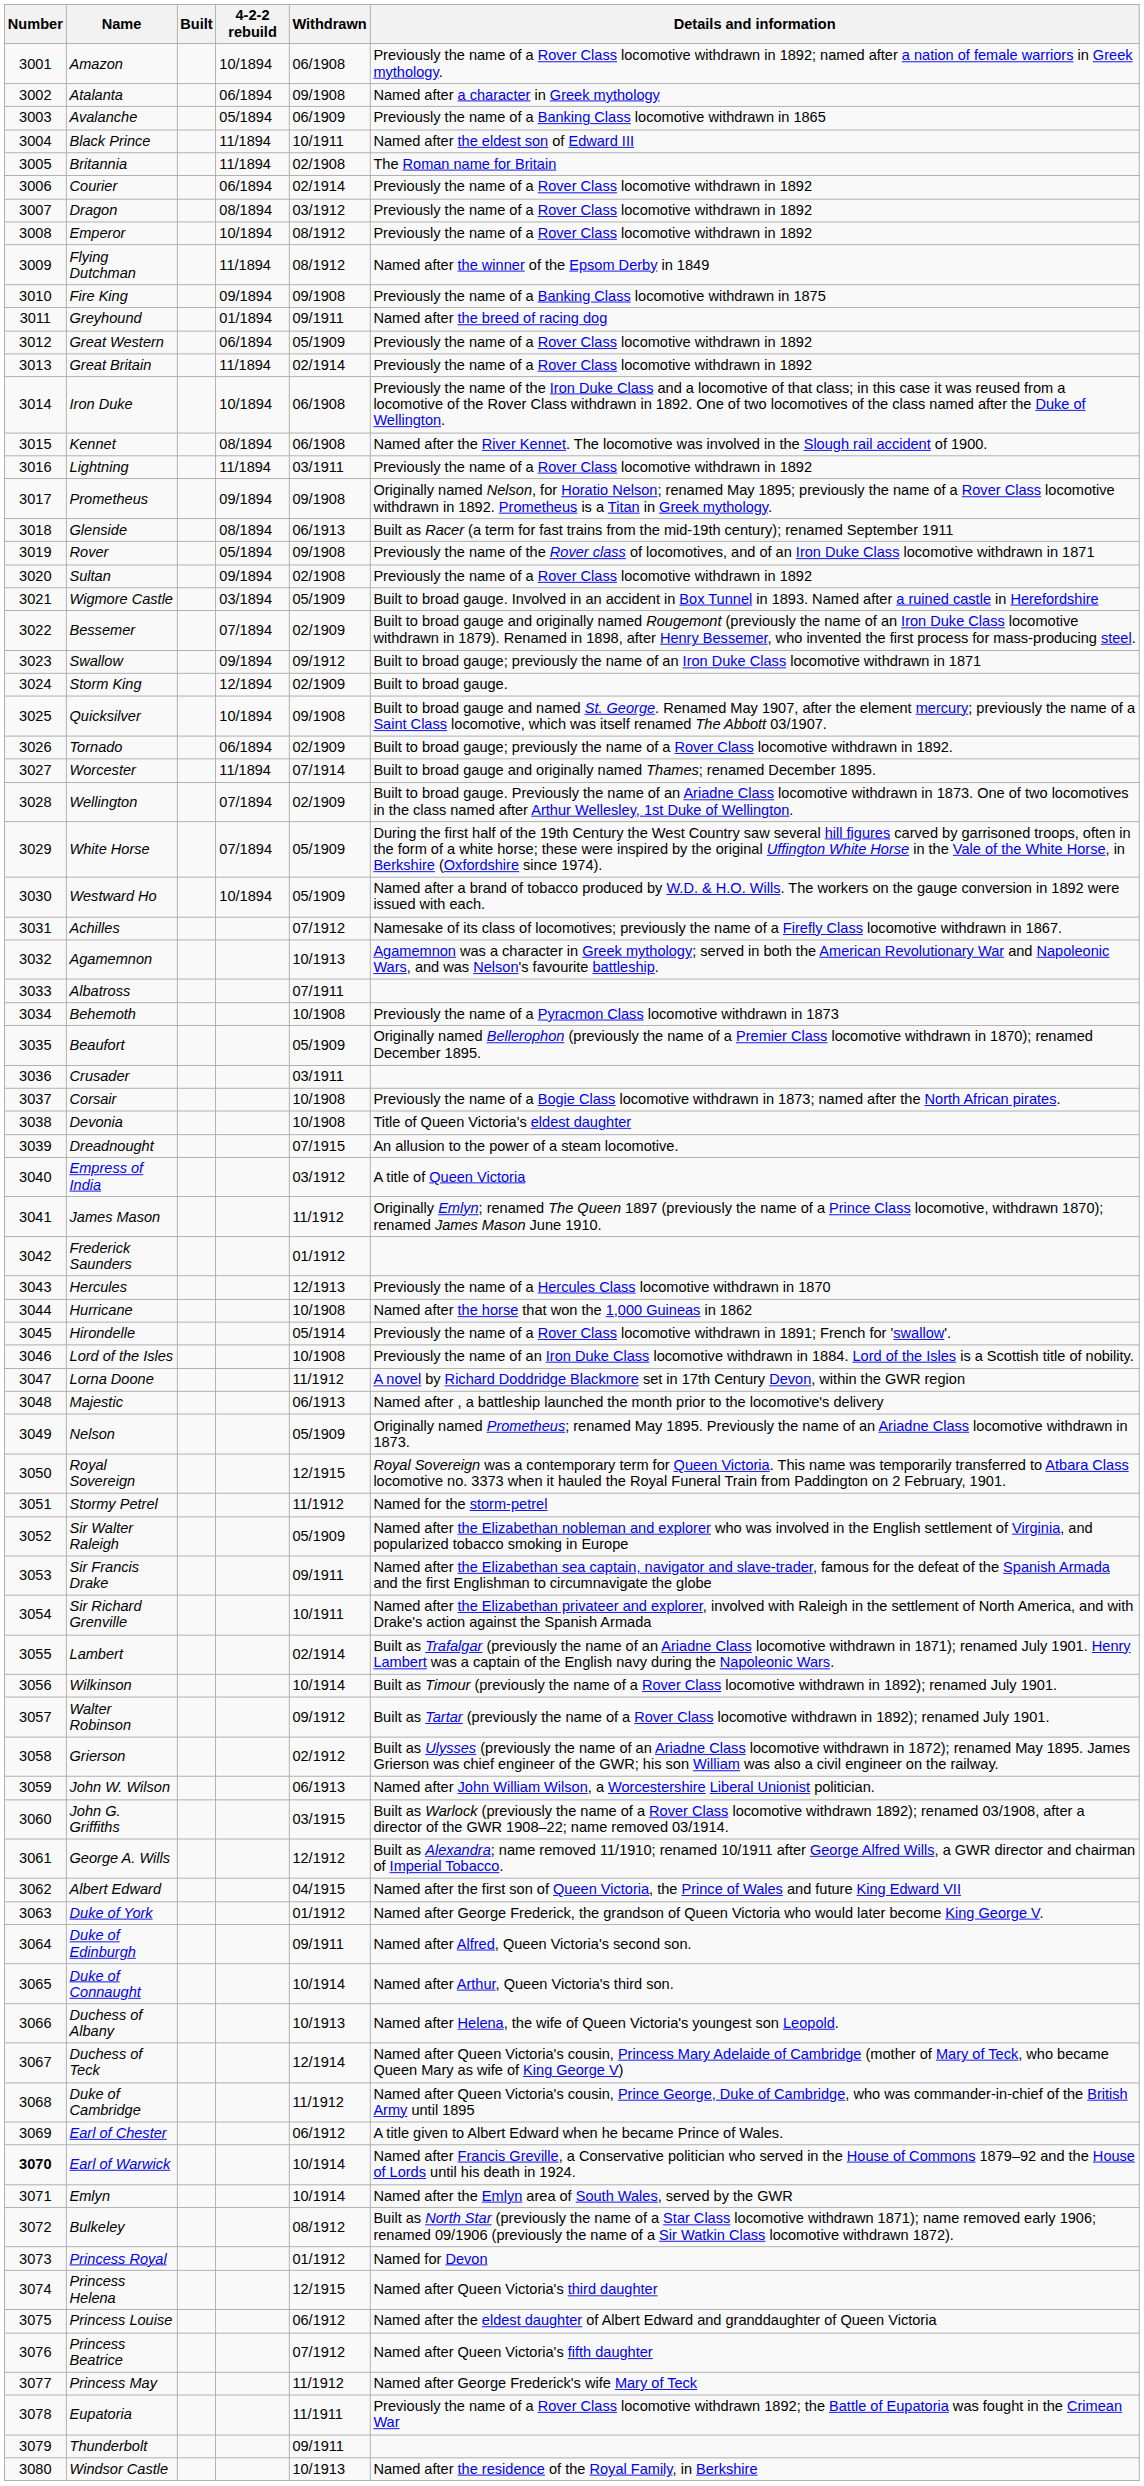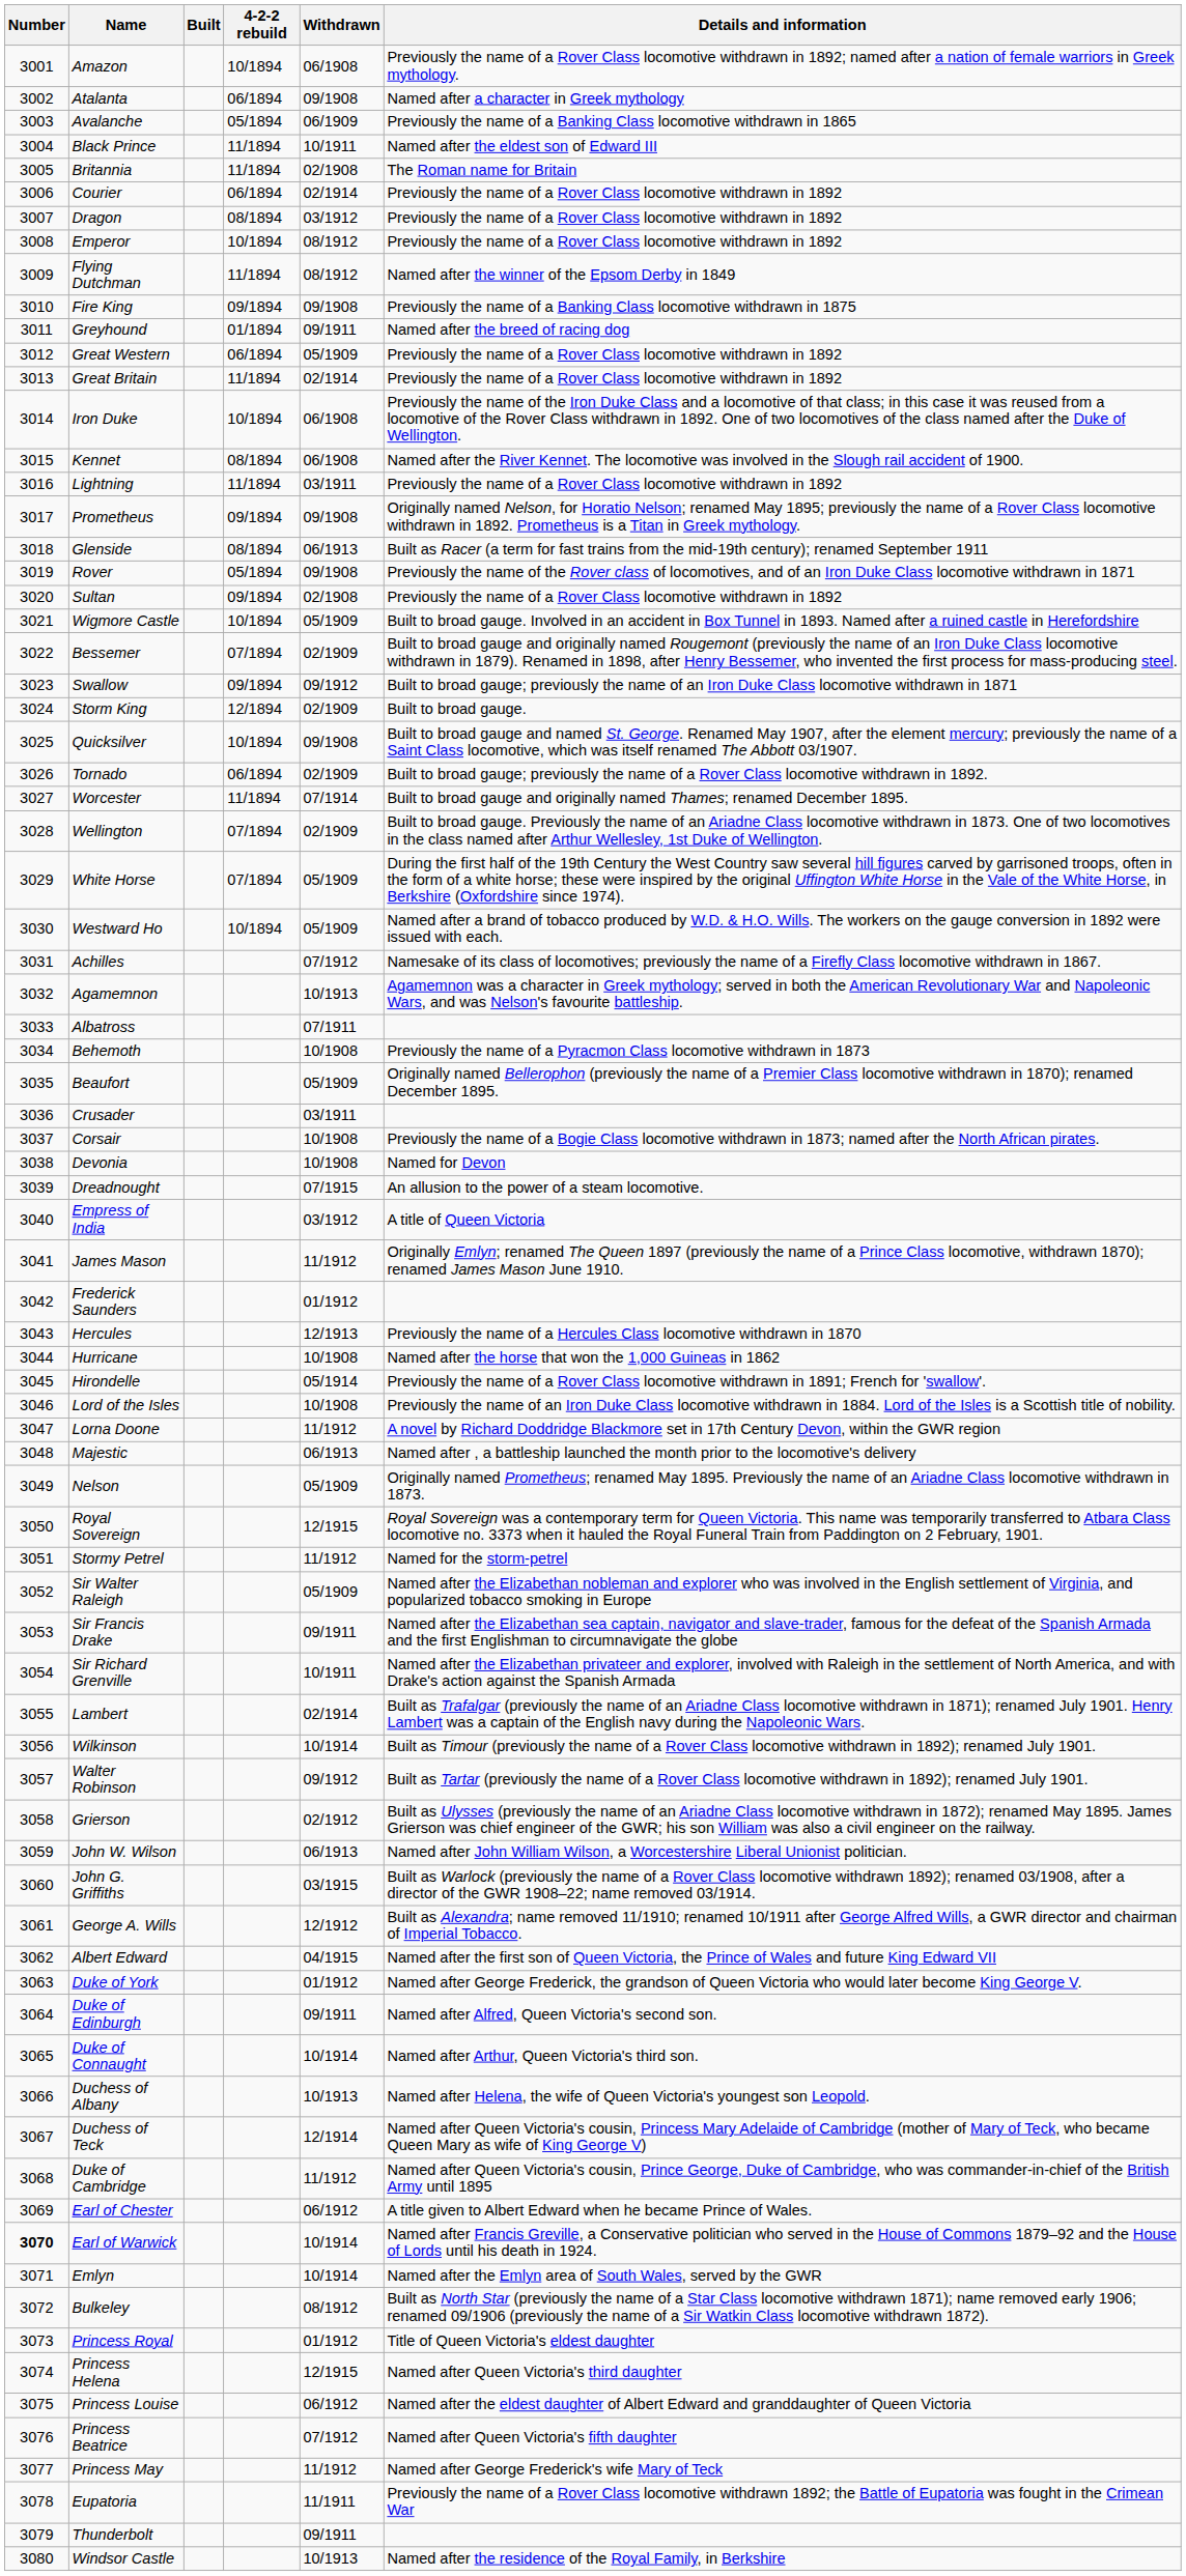Wigmore Castle | 4-2-2 rebuild: 03/1894 -> 10/1894
Devonia | Details and information: Title of Queen Victoria's eldest daughter -> Named for Devon
Princess Royal | Details and information: Named for Devon -> Title of Queen Victoria's eldest daughter
